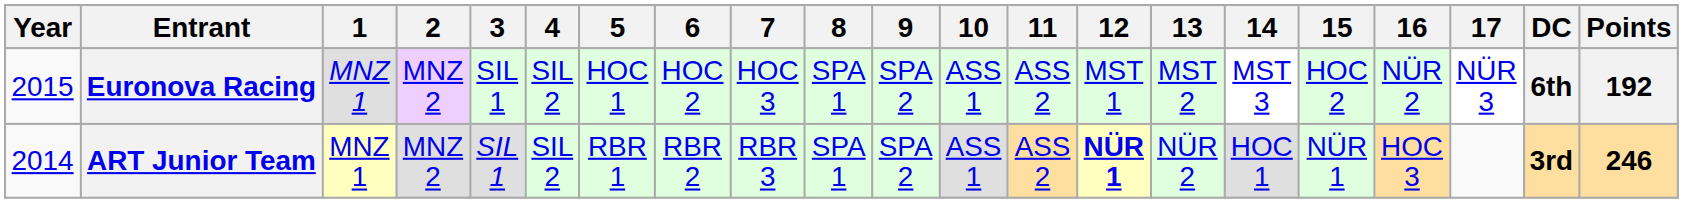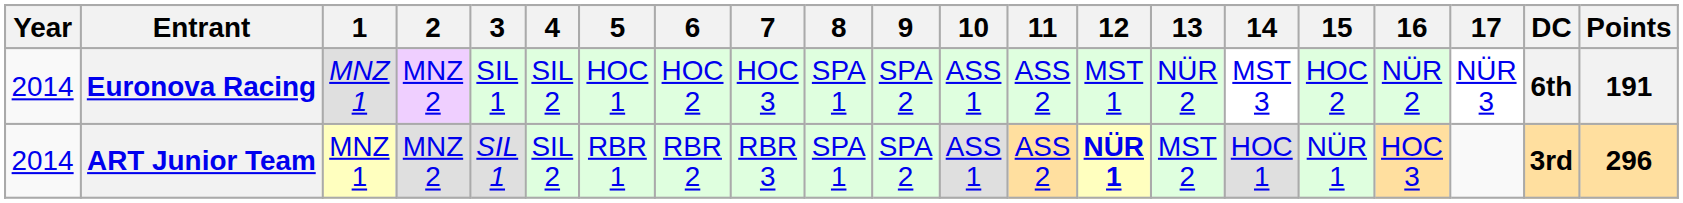Euronova Racing | Year: 2015 -> 2014
Euronova Racing | 13: MST 2 -> NÜR 2
Euronova Racing | Points: 192 -> 191
ART Junior Team | 13: NÜR 2 -> MST 2
ART Junior Team | Points: 246 -> 296
